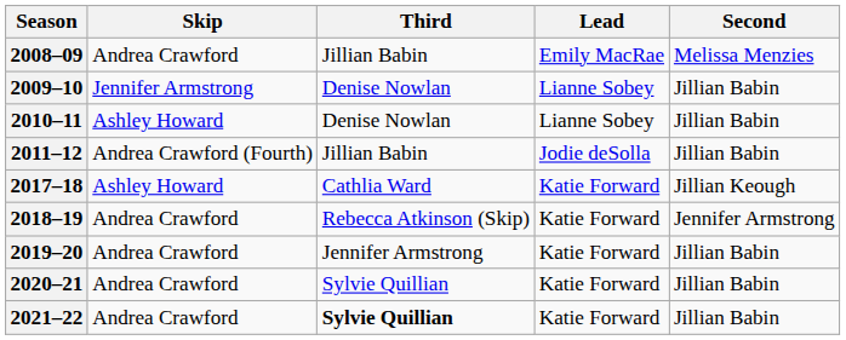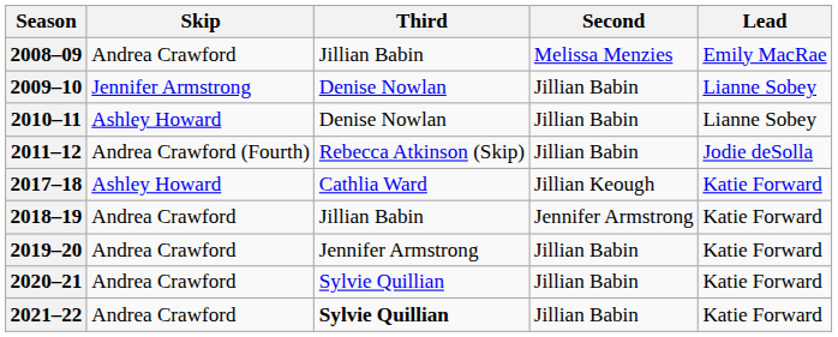columns swapped: Second <-> Lead
2011–12 | Third: Jillian Babin -> Rebecca Atkinson (Skip)
2018–19 | Third: Rebecca Atkinson (Skip) -> Jillian Babin
